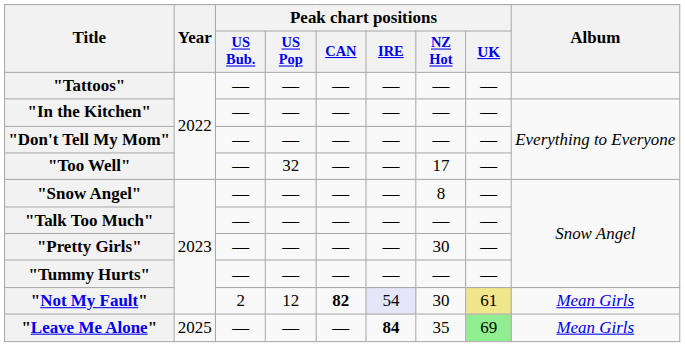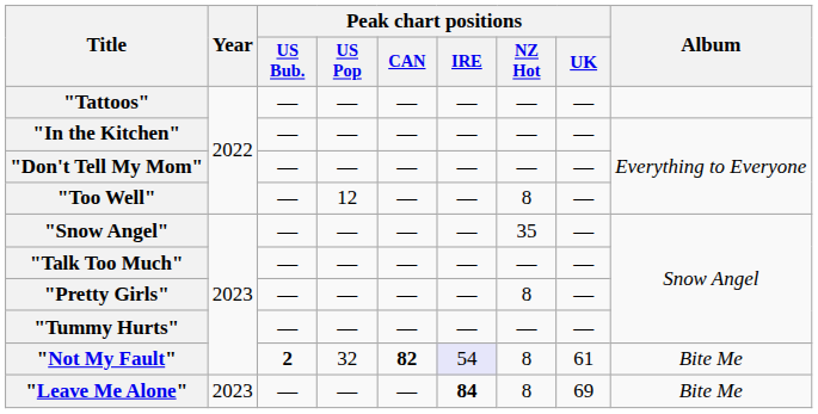"Too Well" | Peak chart positions / US Pop: 32 -> 12
"Too Well" | Peak chart positions / NZ Hot: 17 -> 8
"Snow Angel" | Peak chart positions / NZ Hot: 8 -> 35
"Pretty Girls" | Peak chart positions / NZ Hot: 30 -> 8
"Not My Fault" | Peak chart positions / US Bub.: normal -> bold
"Not My Fault" | Peak chart positions / US Pop: 12 -> 32
"Not My Fault" | Peak chart positions / NZ Hot: 30 -> 8
"Not My Fault" | Peak chart positions / UK: khaki background -> no background
"Not My Fault" | Album: Mean Girls -> Bite Me
"Leave Me Alone" | Year: 2025 -> 2023
"Leave Me Alone" | Peak chart positions / NZ Hot: 35 -> 8
"Leave Me Alone" | Peak chart positions / UK: lightgreen background -> no background
"Leave Me Alone" | Album: Mean Girls -> Bite Me
